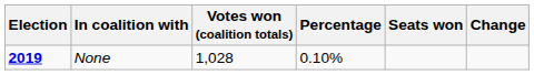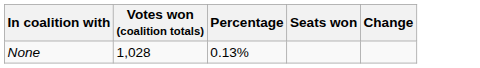- column: Election | 2019
None | Percentage: 0.10% -> 0.13%
